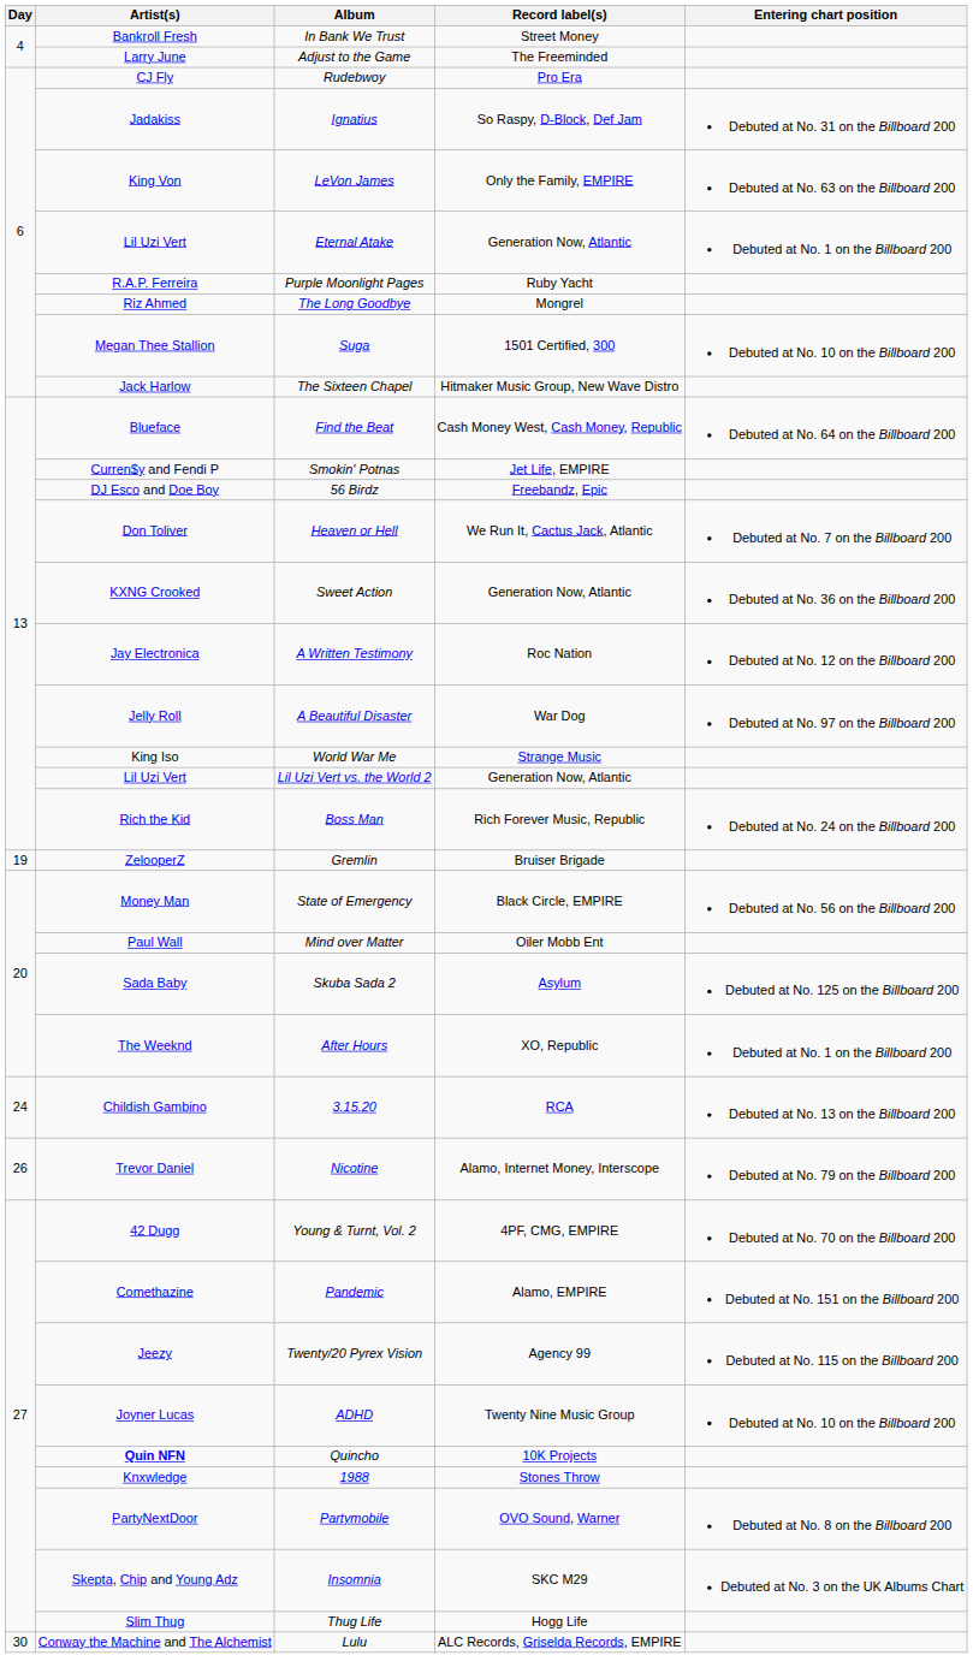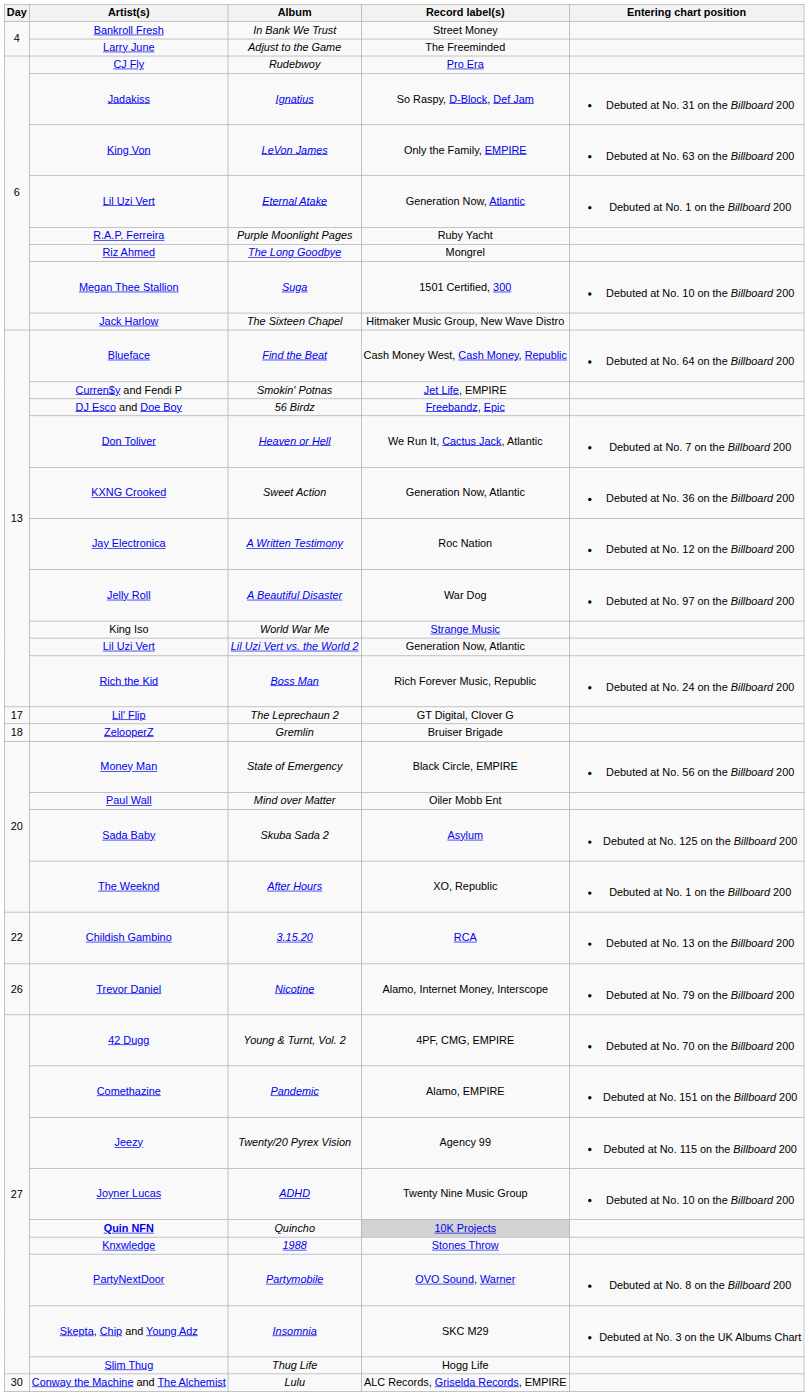+ row: 17 | Lil' Flip | The Leprechaun 2 | GT Digital, Clover G
Gremlin | Day: 19 -> 18
3.15.20 | Day: 24 -> 22
Quincho | Record label(s): no background -> lightgrey background
